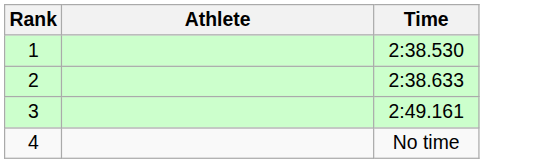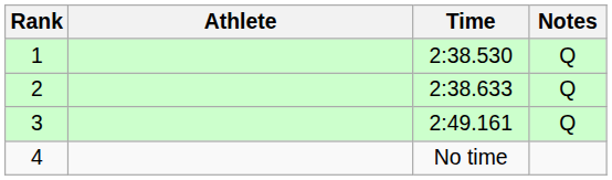+ column: Notes | Q | Q | Q
